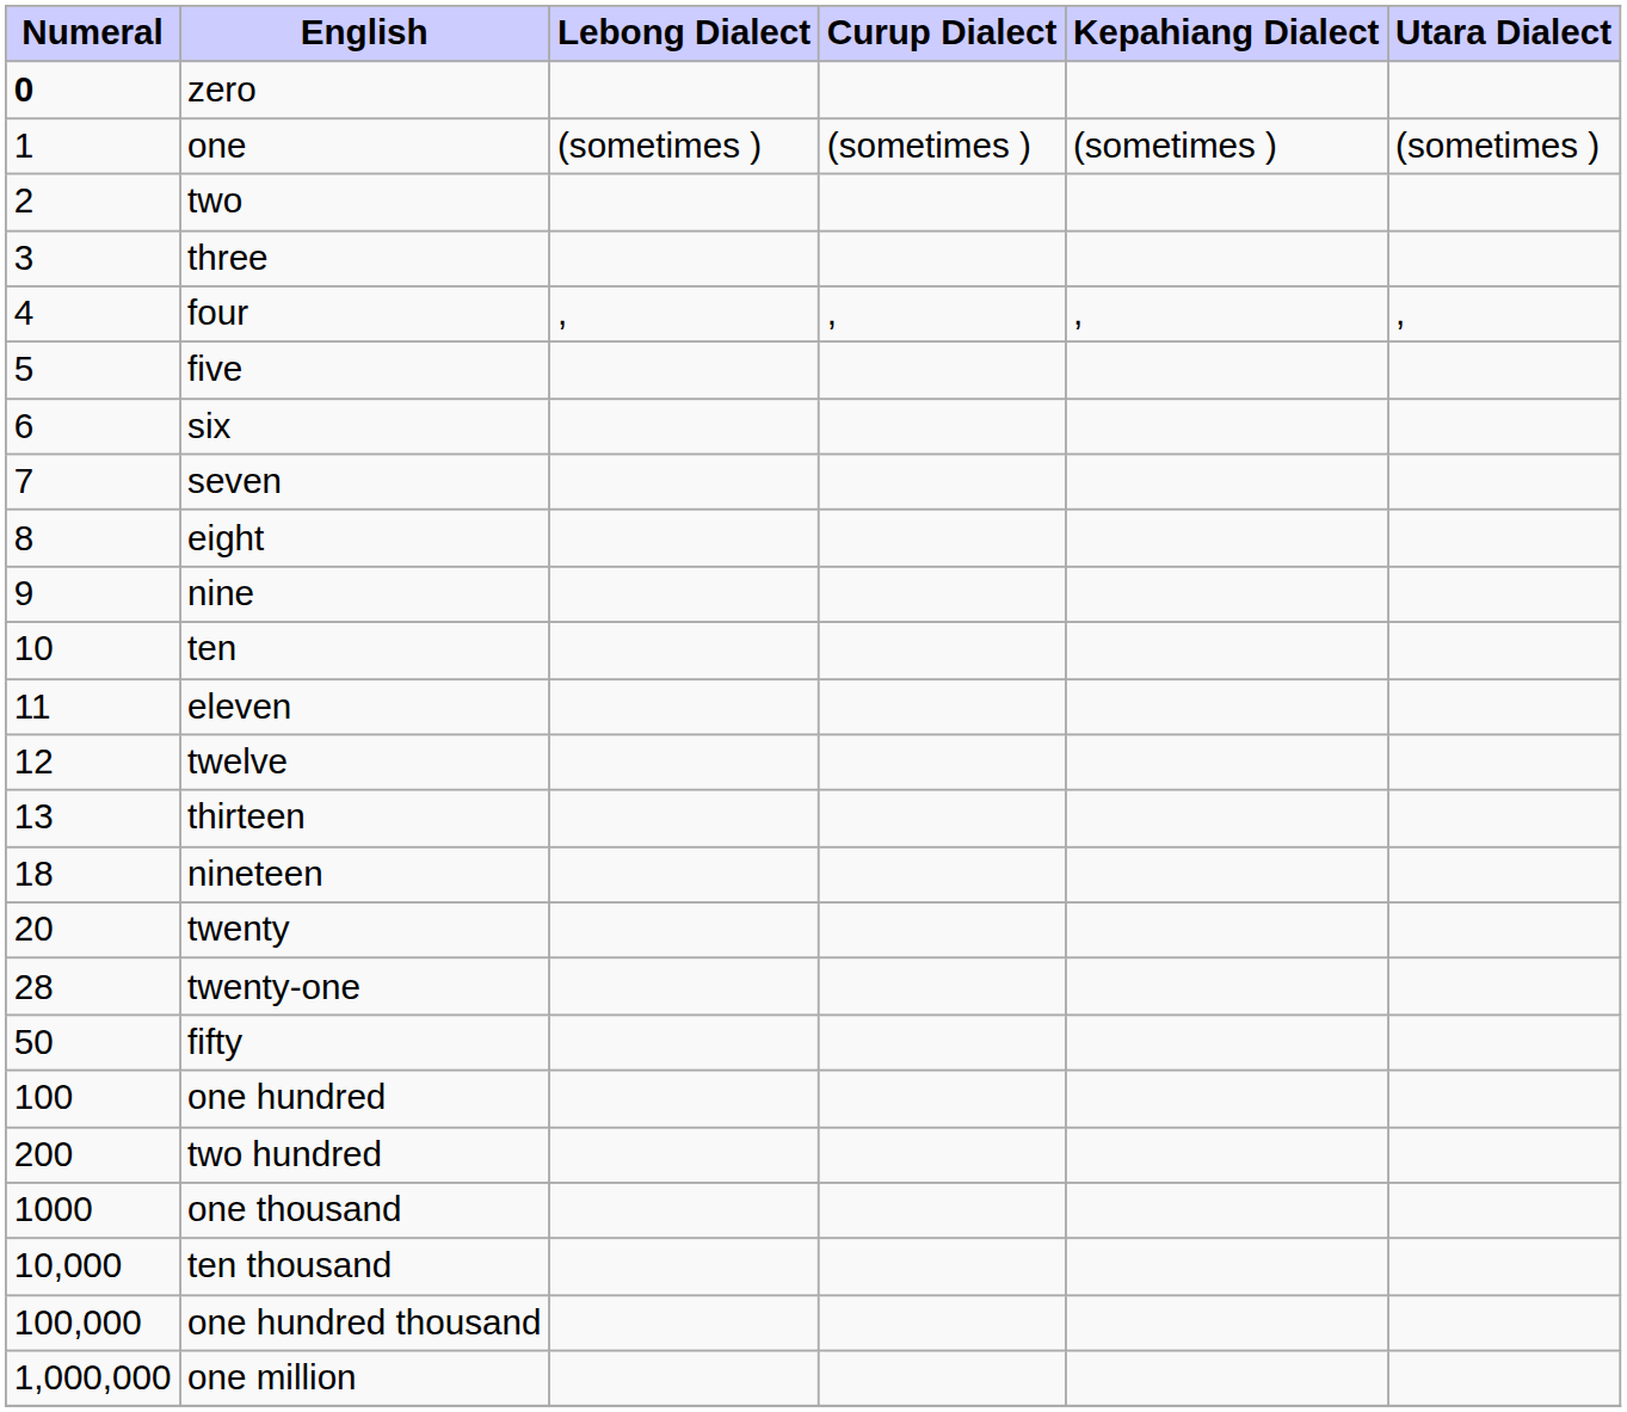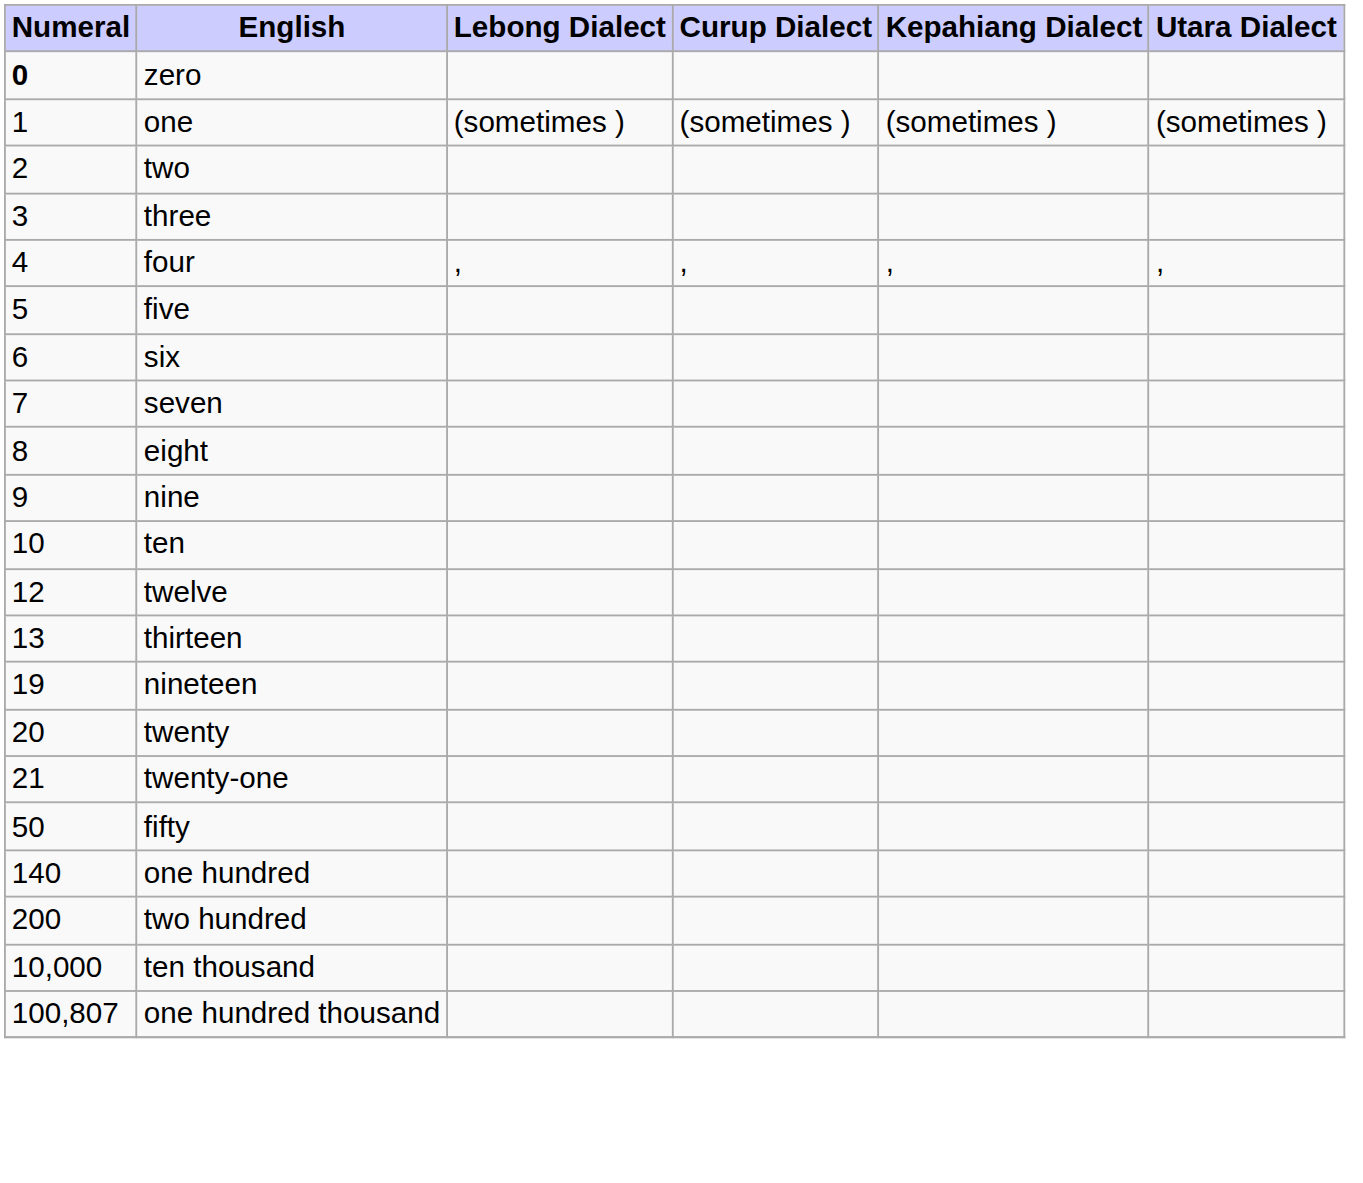- row: 11 | eleven
nineteen | Numeral: 18 -> 19
twenty-one | Numeral: 28 -> 21
one hundred | Numeral: 100 -> 140
- row: 1000 | one thousand
one hundred thousand | Numeral: 100,000 -> 100,807
- row: 1,000,000 | one million
